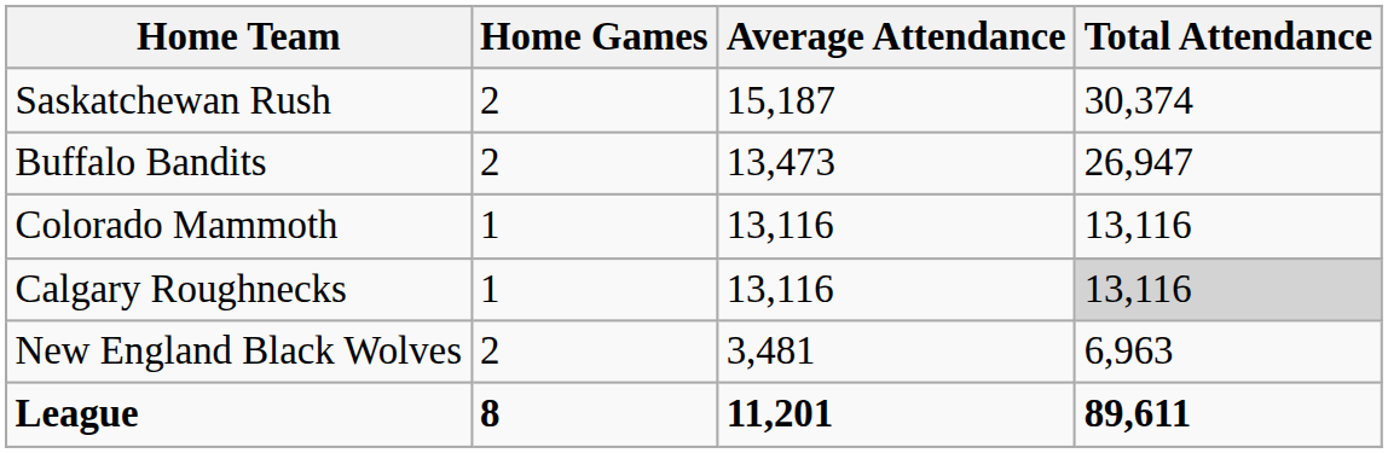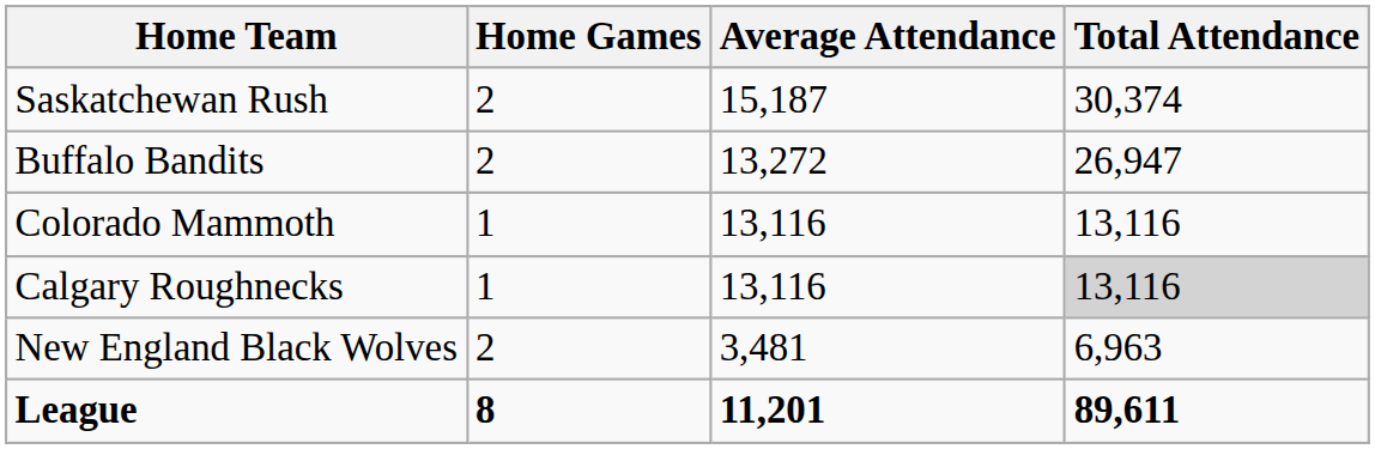Buffalo Bandits | Average Attendance: 13,473 -> 13,272
